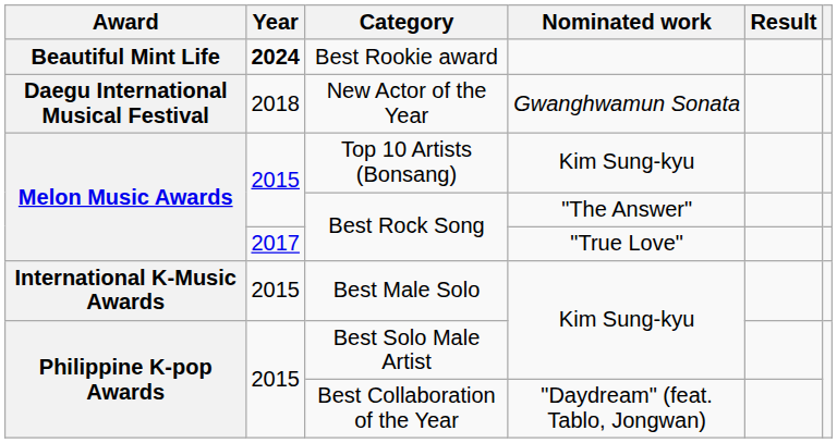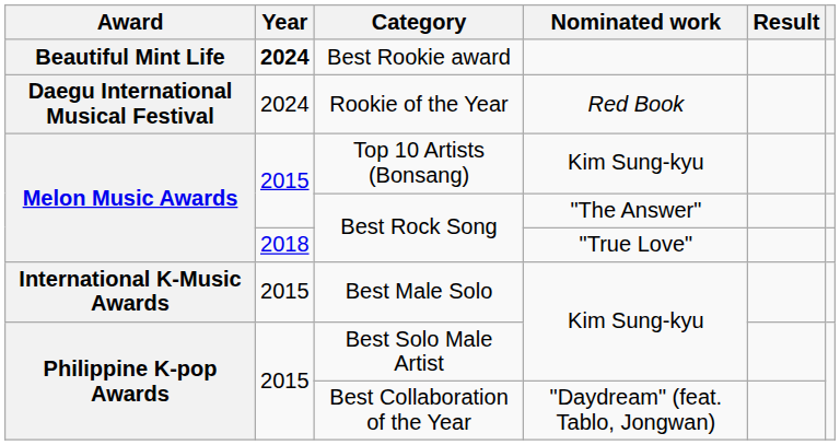+ row: Daegu International Musical Festival | 2024 | Rookie of the Year | Red Book
- row: Daegu International Musical Festival | 2018 | New Actor of the Year | Gwanghwamun Sonata
Best Rock Song / "True Love" | Year: 2017 -> 2018
